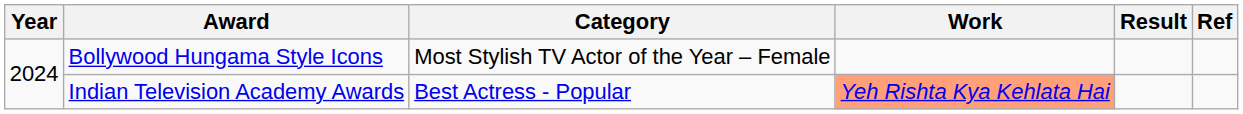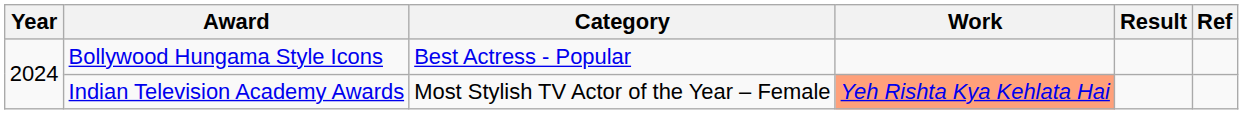Bollywood Hungama Style Icons | Category: Most Stylish TV Actor of the Year – Female -> Best Actress - Popular
Indian Television Academy Awards | Category: Best Actress - Popular -> Most Stylish TV Actor of the Year – Female
